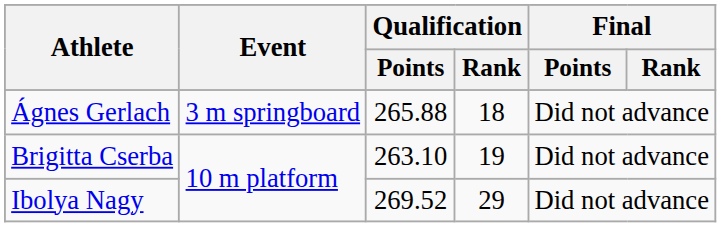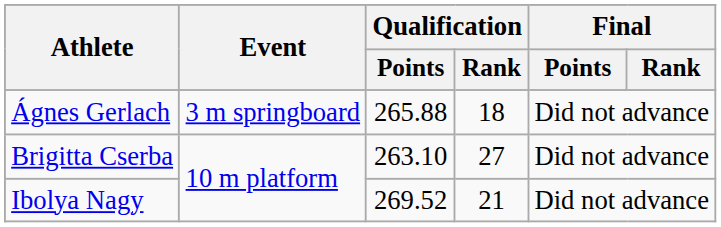Brigitta Cserba | Qualification / Rank: 19 -> 27
Ibolya Nagy | Qualification / Rank: 29 -> 21
